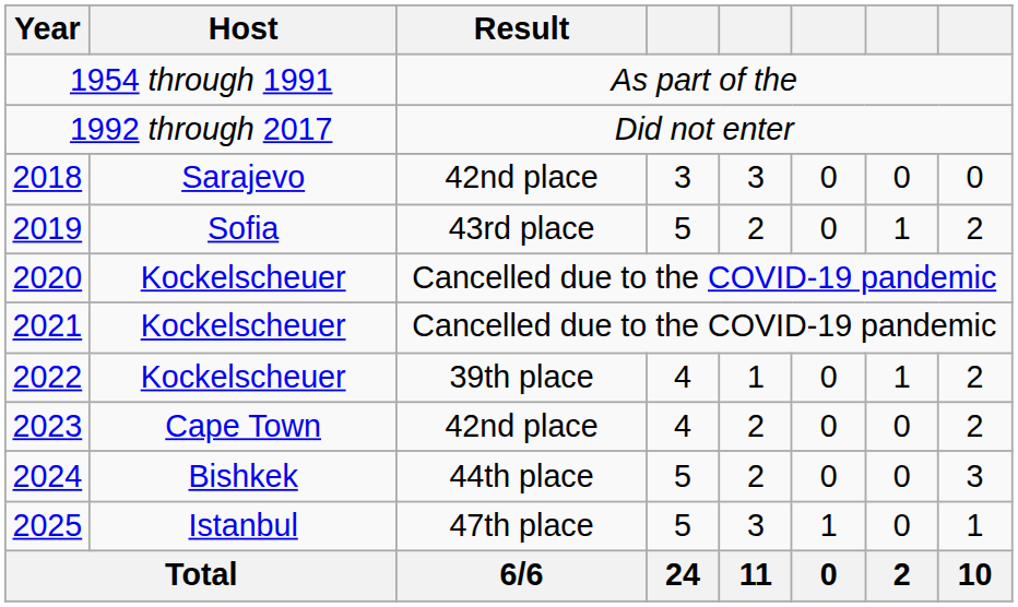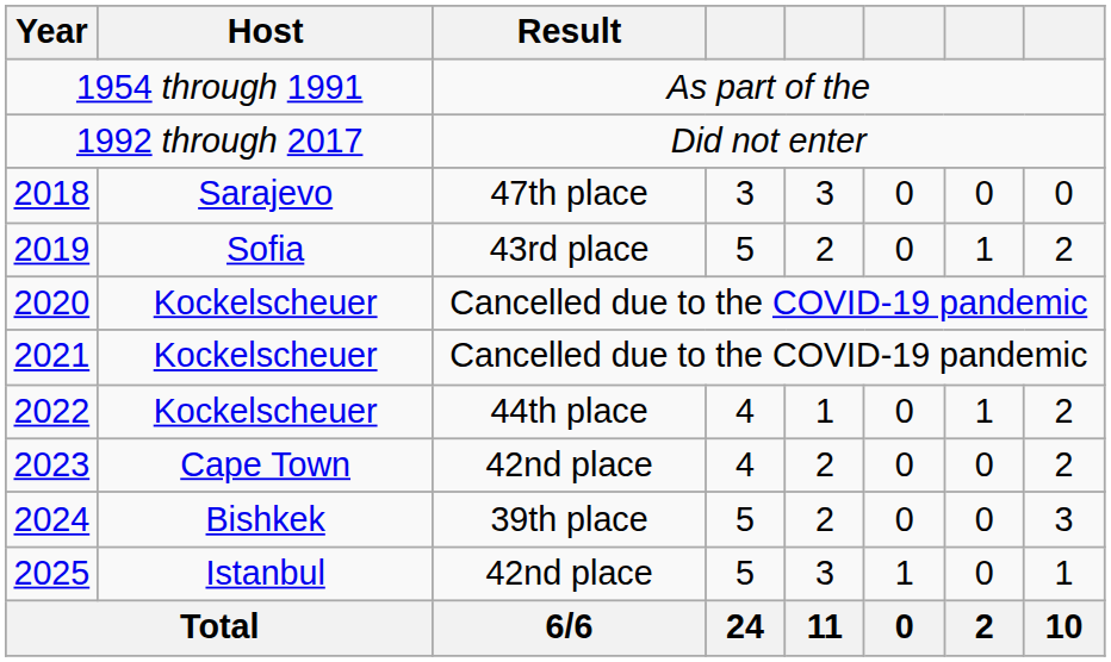2018 | Result: 42nd place -> 47th place
2022 | Result: 39th place -> 44th place
2024 | Result: 44th place -> 39th place
2025 | Result: 47th place -> 42nd place
